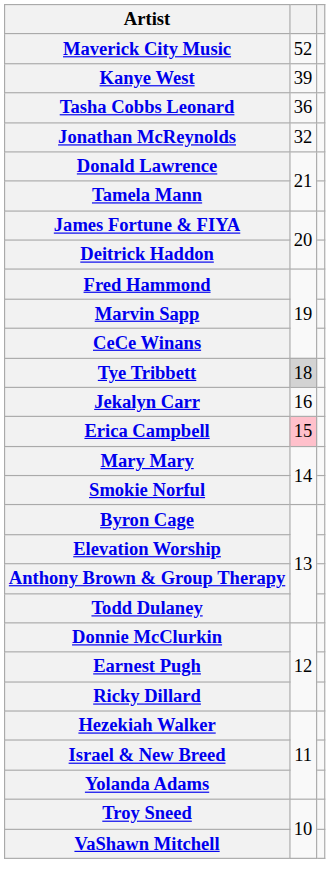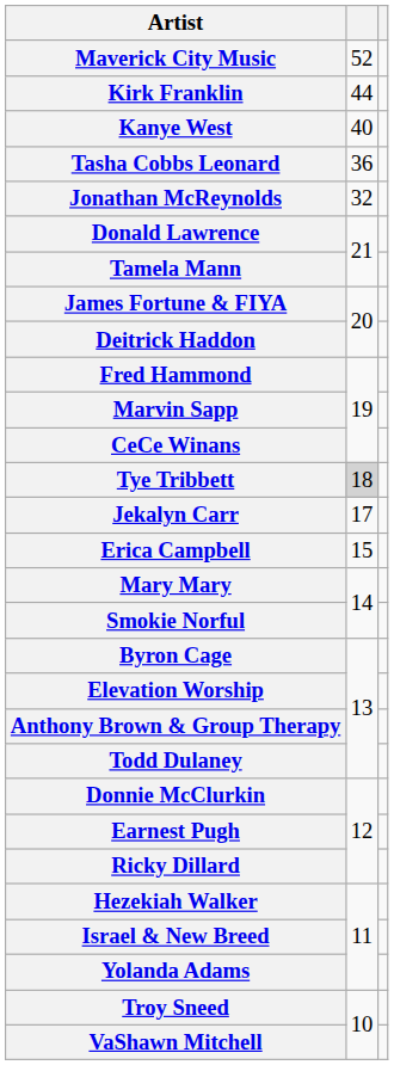+ row: Kirk Franklin | 44
Kanye West | column 2: 39 -> 40
Jekalyn Carr | column 2: 16 -> 17
Erica Campbell | column 2: pink background -> no background
